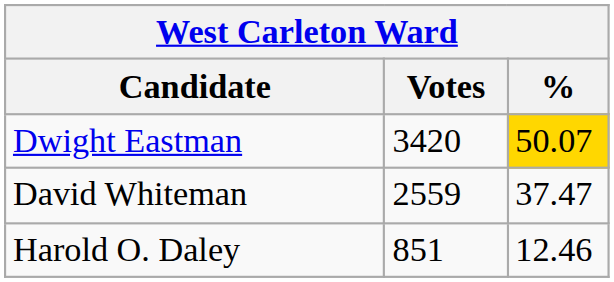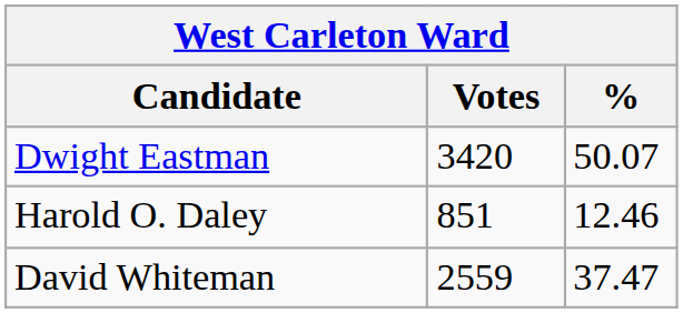Dwight Eastman | %: gold background -> no background
rows swapped: David Whiteman <-> Harold O. Daley
